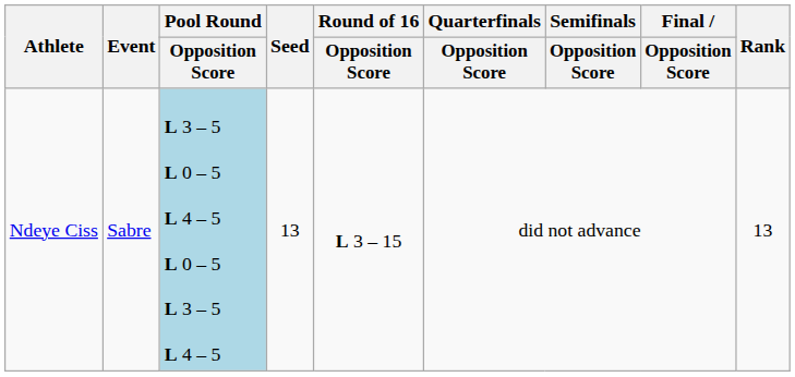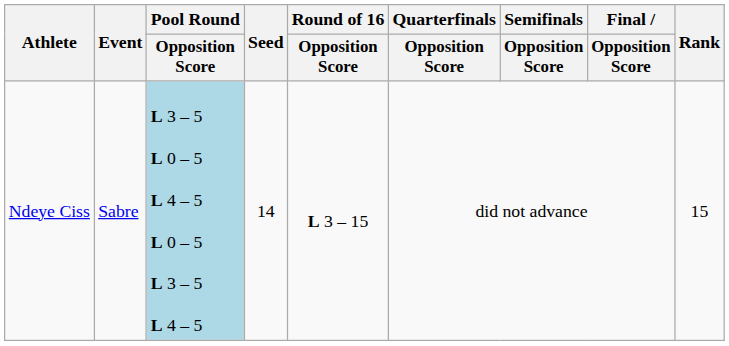Ndeye Ciss | Seed: 13 -> 14
Ndeye Ciss | Rank: 13 -> 15
